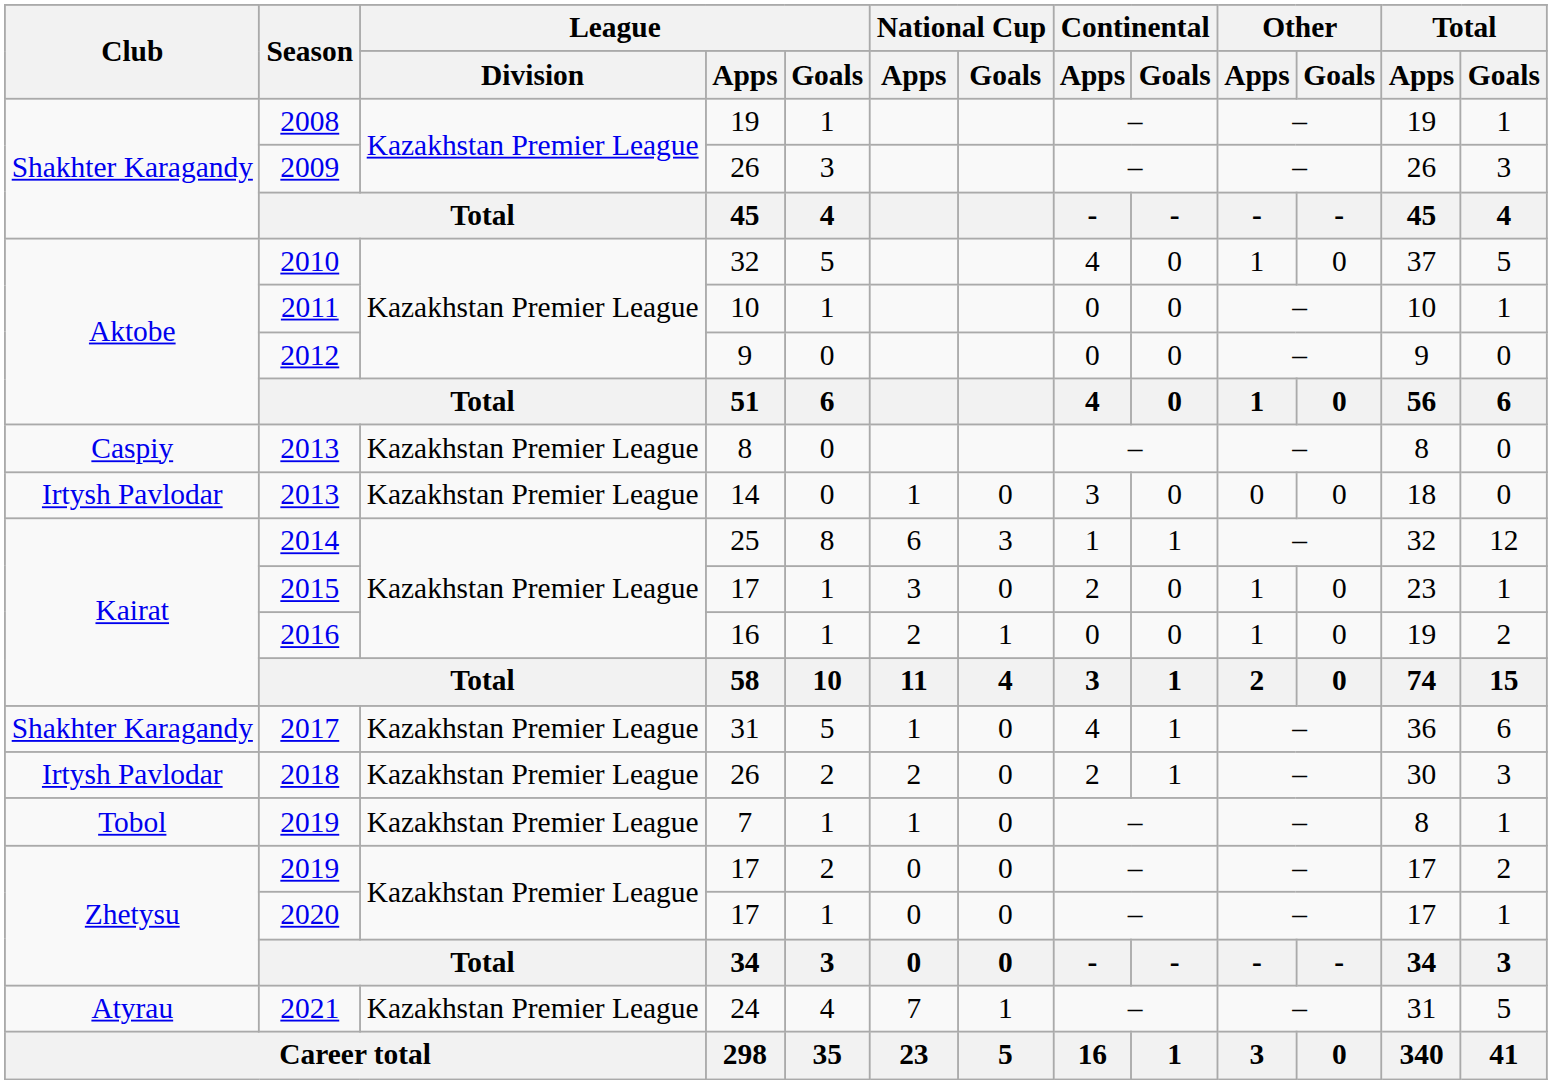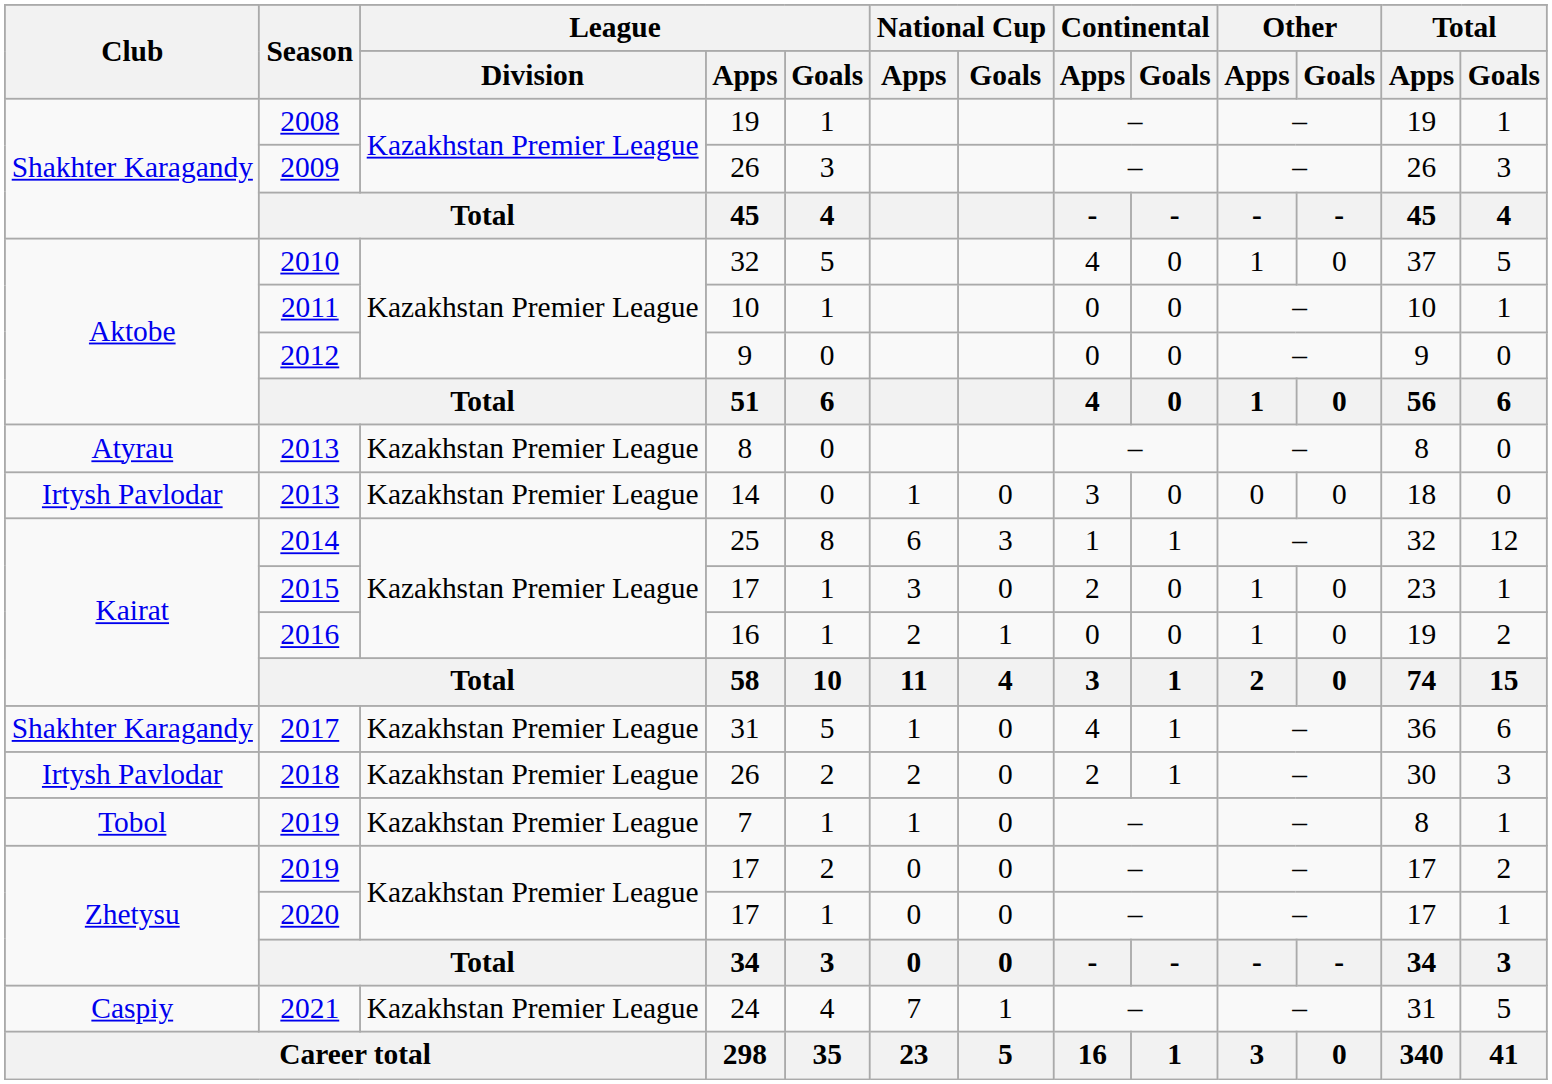2013 / 8 | Club: Caspiy -> Atyrau
2021 | Club: Atyrau -> Caspiy
